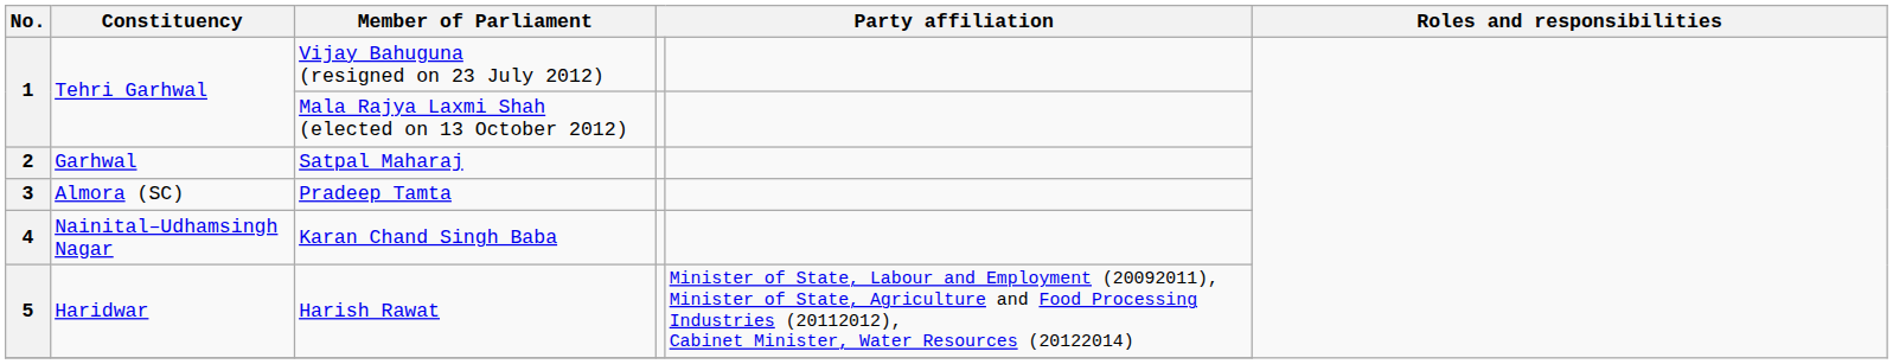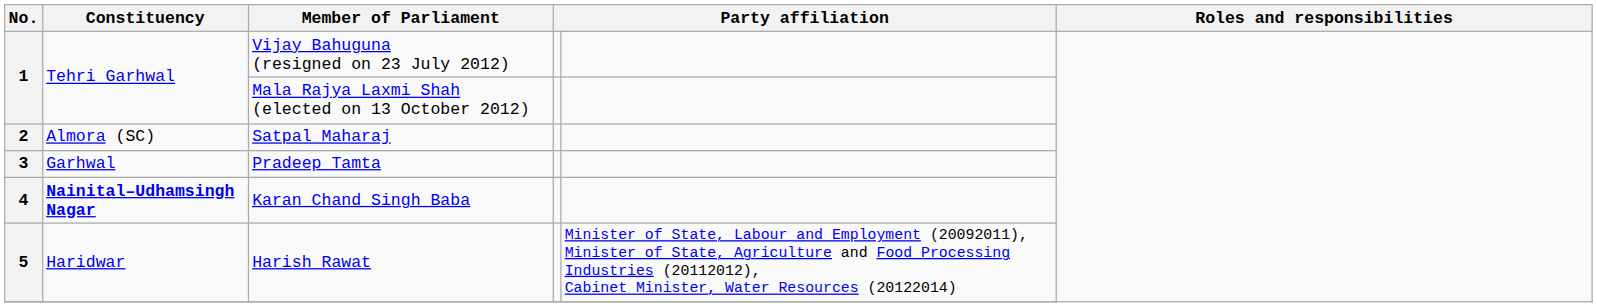Satpal Maharaj | Constituency: Garhwal -> Almora (SC)
Pradeep Tamta | Constituency: Almora (SC) -> Garhwal
Karan Chand Singh Baba | Constituency: normal -> bold
